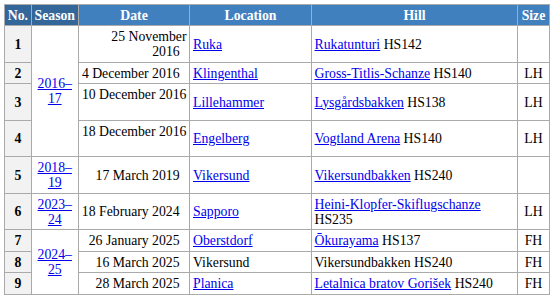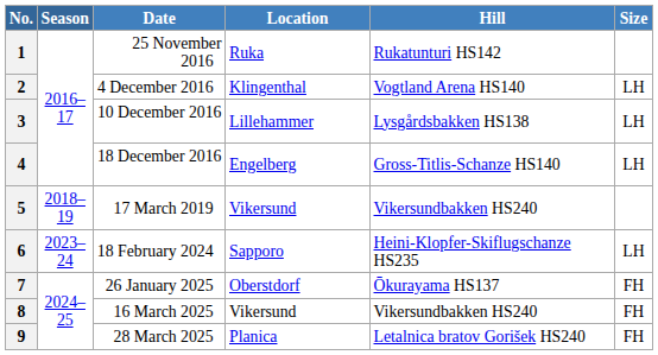2 | Hill: Gross-Titlis-Schanze HS140 -> Vogtland Arena HS140
4 | Hill: Vogtland Arena HS140 -> Gross-Titlis-Schanze HS140
